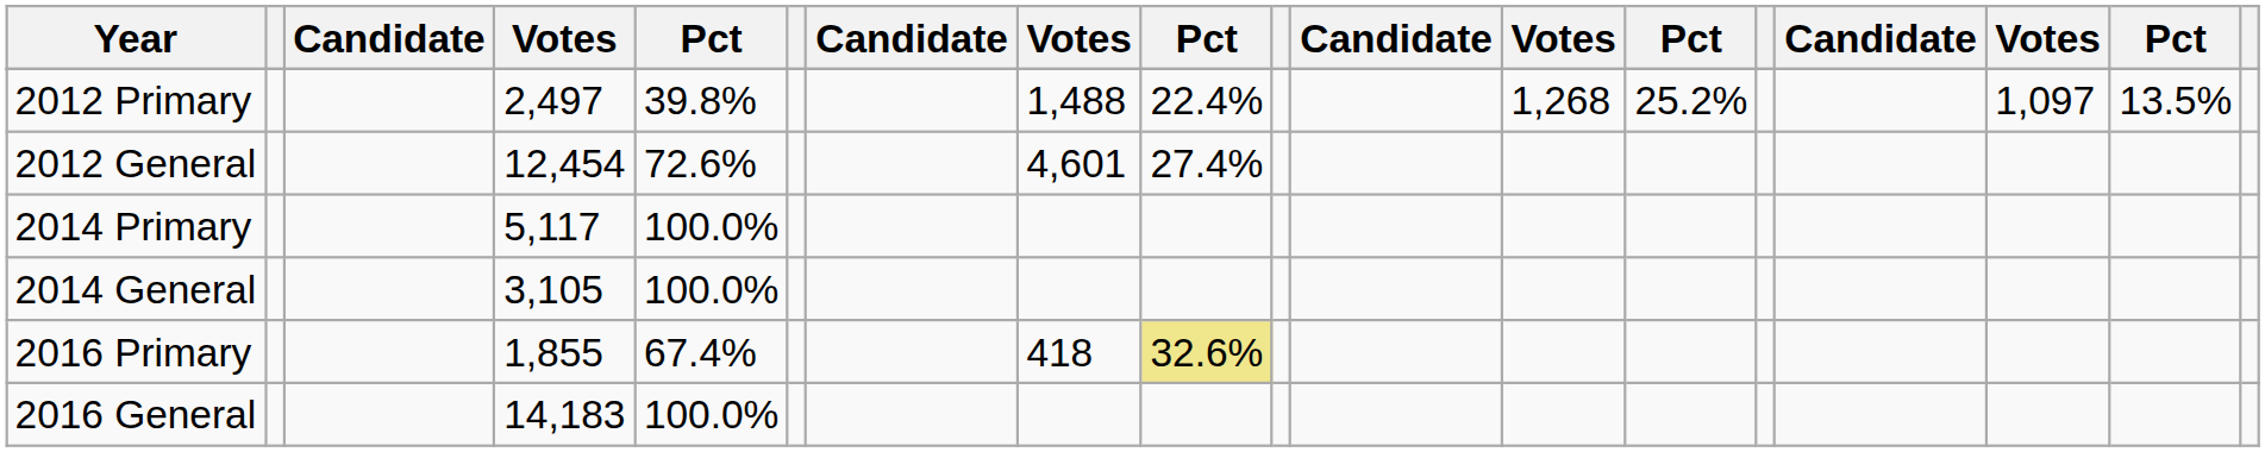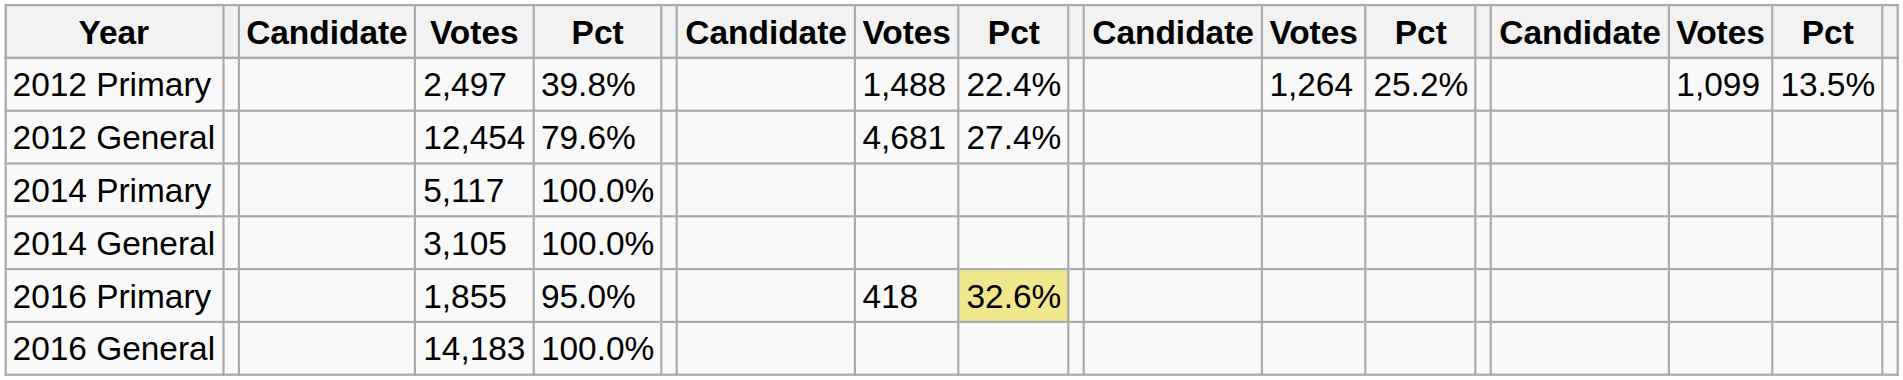2012 Primary | column 12: 1,268 -> 1,264
2012 Primary | column 16: 1,097 -> 1,099
2012 General | column 5: 72.6% -> 79.6%
2012 General | column 8: 4,601 -> 4,681
2016 Primary | column 5: 67.4% -> 95.0%
